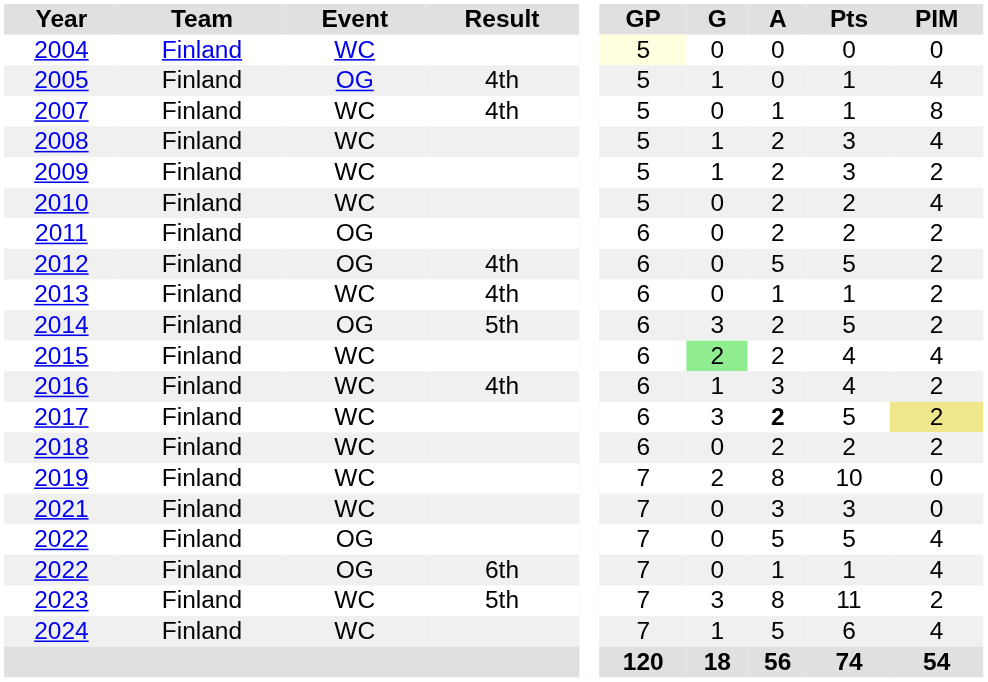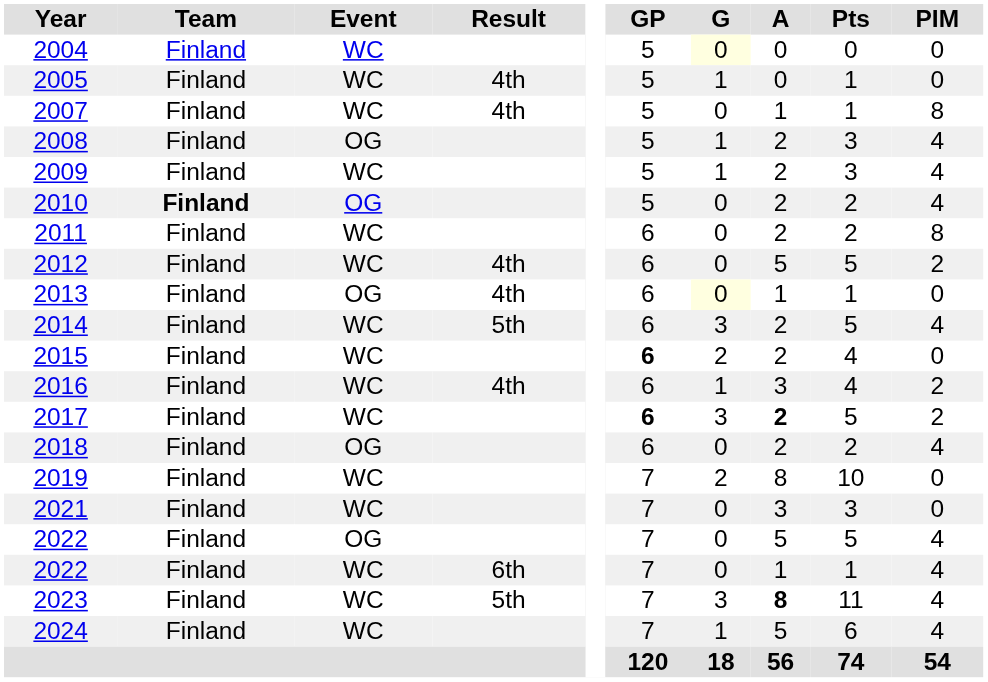2004 | GP: lightyellow background -> no background
2004 | G: no background -> lightyellow background
2005 | Event: OG -> WC
2005 | PIM: 4 -> 0
2008 | Event: WC -> OG
2009 | PIM: 2 -> 4
2010 | Team: normal -> bold
2010 | Event: WC -> OG
2011 | Event: OG -> WC
2011 | PIM: 2 -> 8
2012 | Event: OG -> WC
2013 | Event: WC -> OG
2013 | G: no background -> lightyellow background
2013 | PIM: 2 -> 0
2014 | Event: OG -> WC
2014 | PIM: 2 -> 4
2015 | GP: normal -> bold
2015 | G: lightgreen background -> no background
2015 | PIM: 4 -> 0
2017 | GP: normal -> bold
2017 | PIM: khaki background -> no background
2018 | Event: WC -> OG
2018 | PIM: 2 -> 4
2022 / 6th | Event: OG -> WC
2023 | A: normal -> bold
2023 | PIM: 2 -> 4
